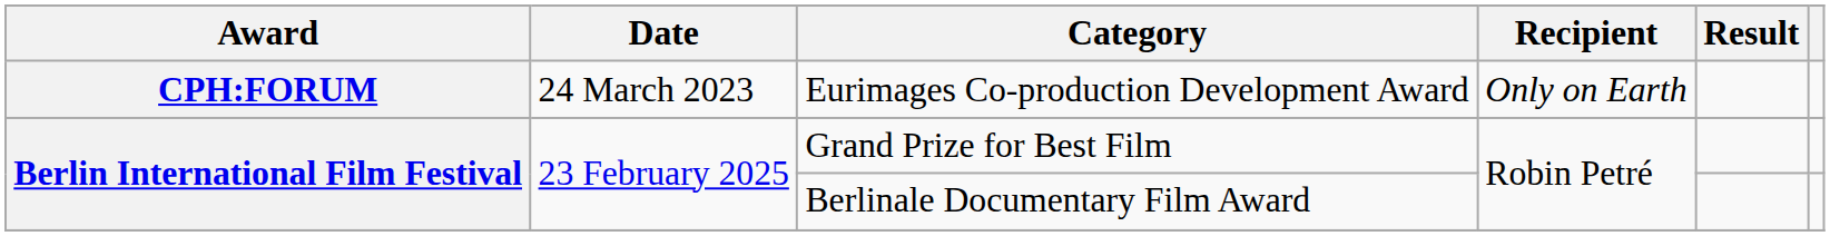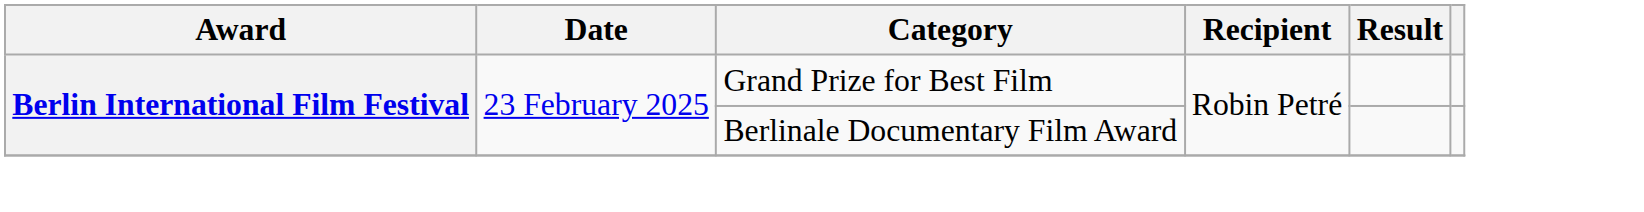- row: CPH:FORUM | 24 March 2023 | Eurimages Co-production Development Award | Only on Earth
